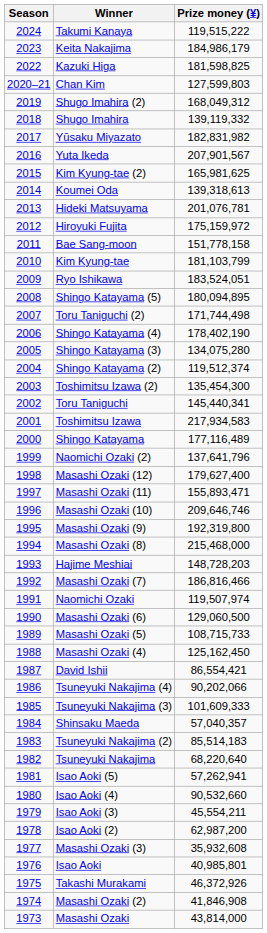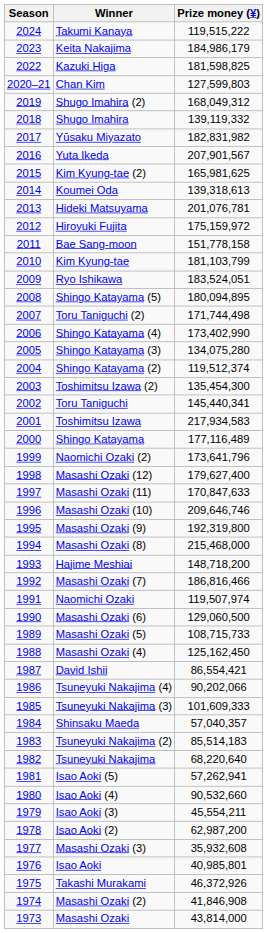Shingo Katayama (4) | Prize money (¥): 178,402,190 -> 173,402,990
Naomichi Ozaki (2) | Prize money (¥): 137,641,796 -> 173,641,796
Masashi Ozaki (11) | Prize money (¥): 155,893,471 -> 170,847,633
Hajime Meshiai | Prize money (¥): 148,728,203 -> 148,718,200
